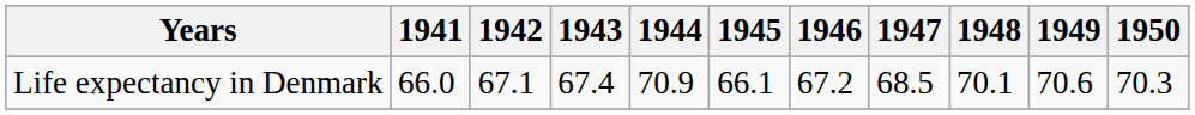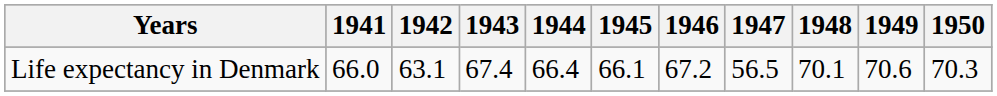Life expectancy in Denmark | 1942: 67.1 -> 63.1
Life expectancy in Denmark | 1944: 70.9 -> 66.4
Life expectancy in Denmark | 1947: 68.5 -> 56.5
